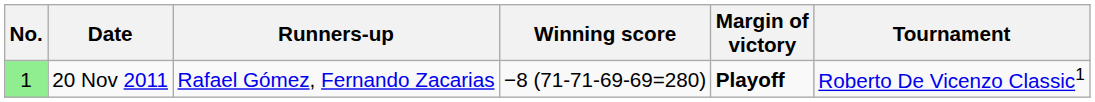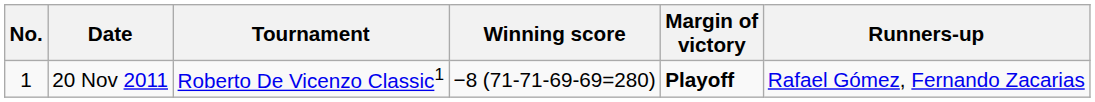columns swapped: Tournament <-> Runners-up
20 Nov 2011 | No.: lightgreen background -> no background
